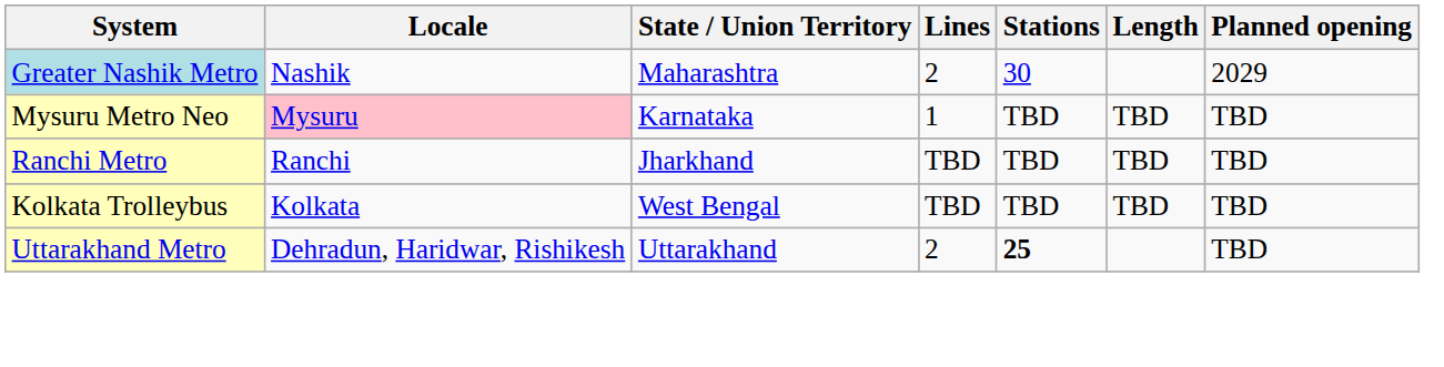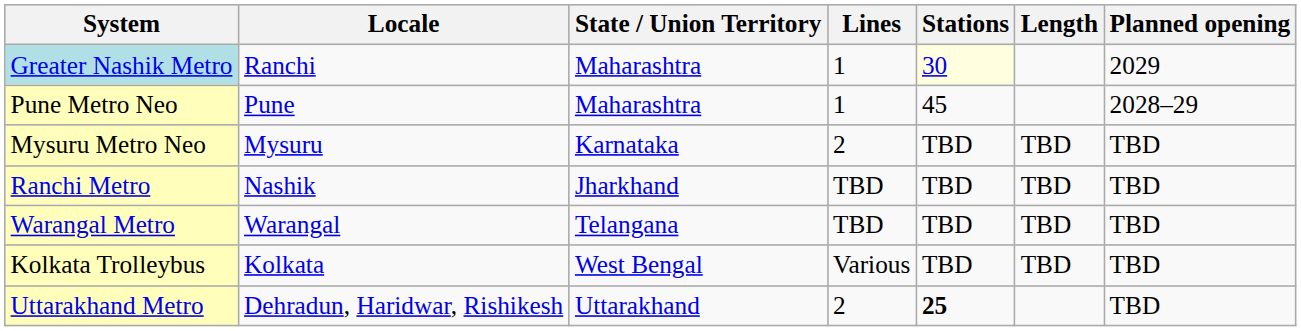Greater Nashik Metro | Locale: Nashik -> Ranchi
Greater Nashik Metro | Lines: 2 -> 1
Greater Nashik Metro | Stations: no background -> lightyellow background
+ row: Pune Metro Neo | Pune | Maharashtra | 1 | 45 | 2028–29
Mysuru Metro Neo | Locale: pink background -> no background
Mysuru Metro Neo | Lines: 1 -> 2
Ranchi Metro | Locale: Ranchi -> Nashik
+ row: Warangal Metro | Warangal | Telangana | TBD | TBD | TBD | TBD
Kolkata Trolleybus | Lines: TBD -> Various
